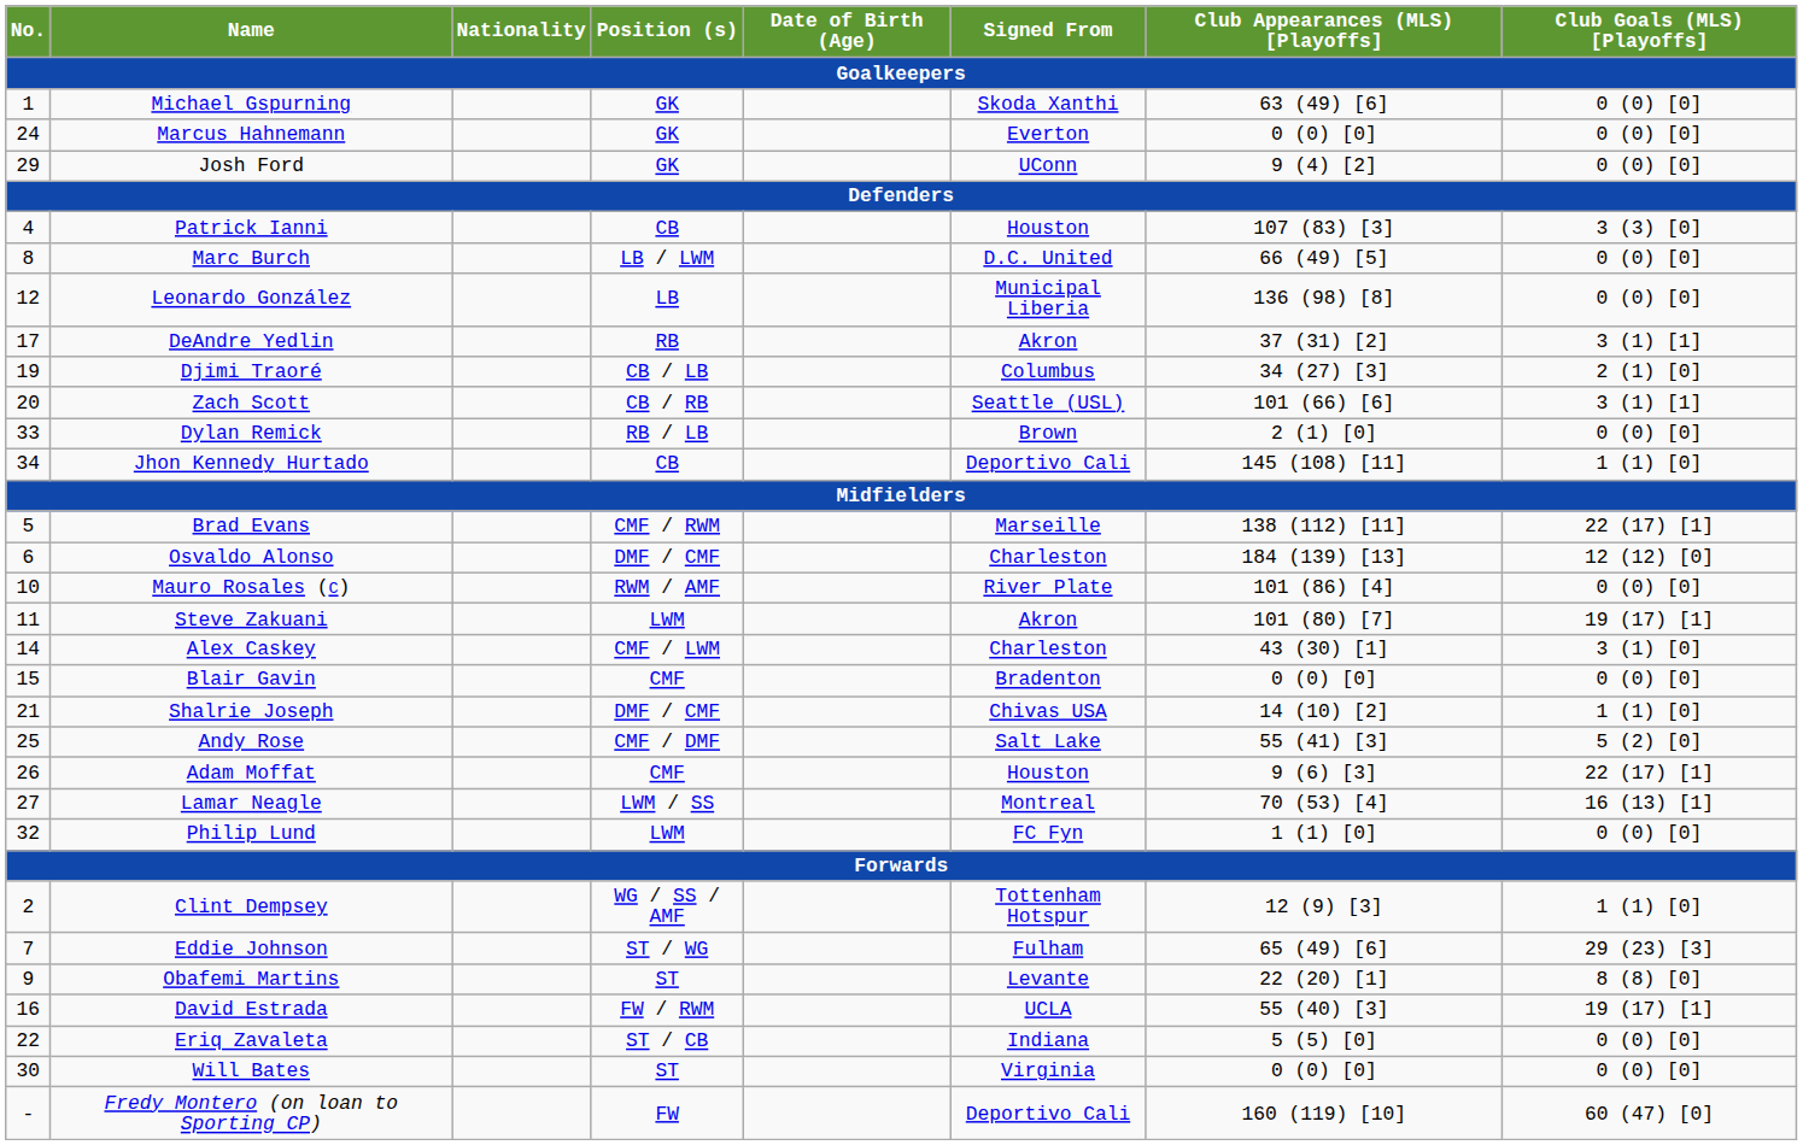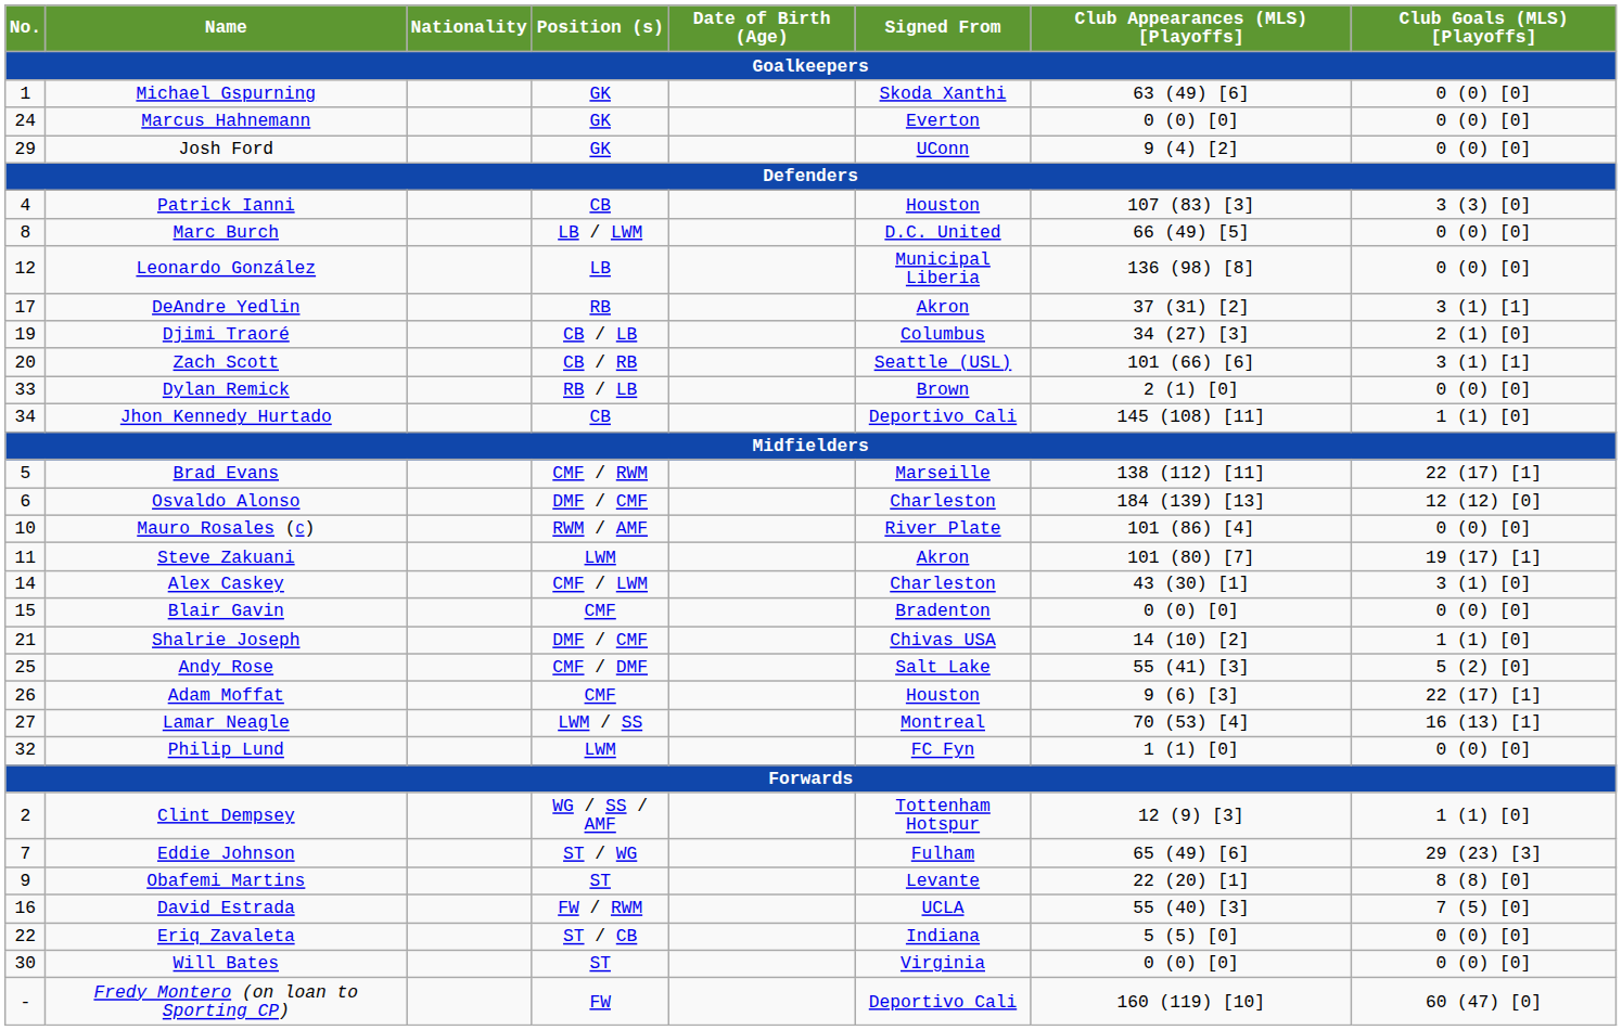David Estrada | Club Goals (MLS) [Playoffs] / Goalkeepers: 19 (17) [1] -> 7 (5) [0]
